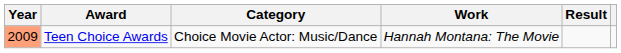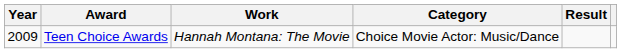columns swapped: Category <-> Work
Teen Choice Awards | Year: lightsalmon background -> no background
